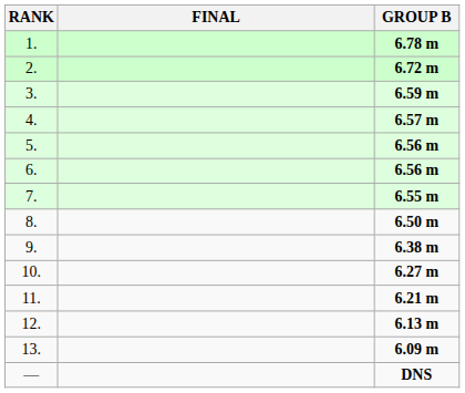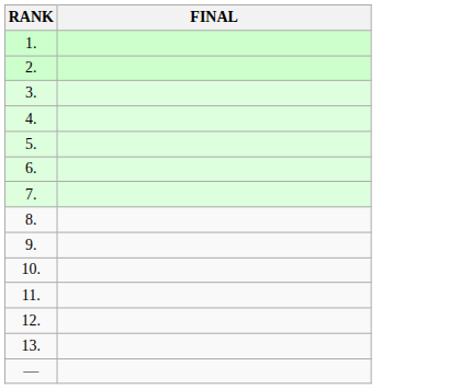- column: GROUP B | 6.78 m | 6.72 m | 6.59 m | 6.57 m | 6.56 m | 6.56 m | 6.55 m | 6.50 m | 6.38 m | 6.27 m | 6.21 m | 6.13 m | 6.09 m | DNS
